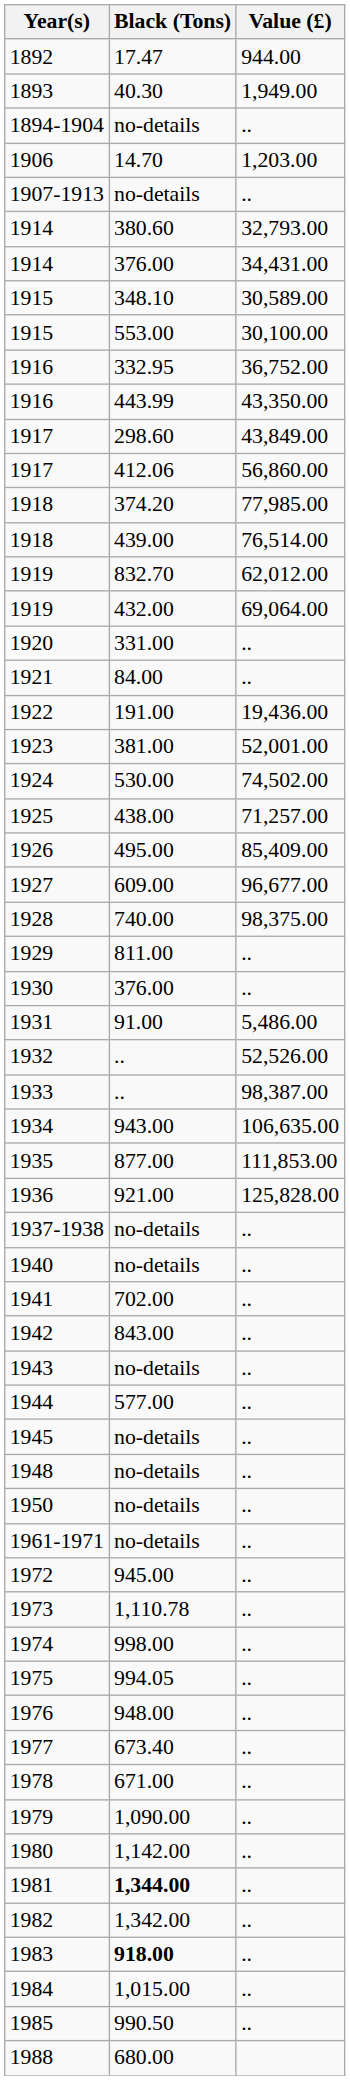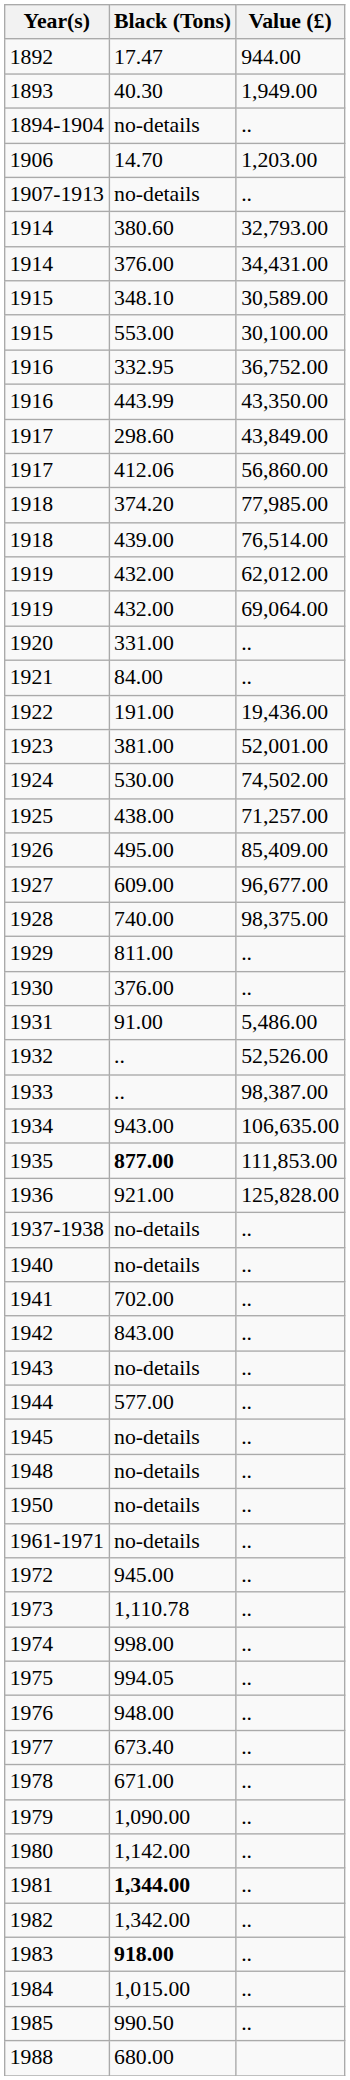1919 / 62,012.00 | Black (Tons): 832.70 -> 432.00
1935 | Black (Tons): normal -> bold
